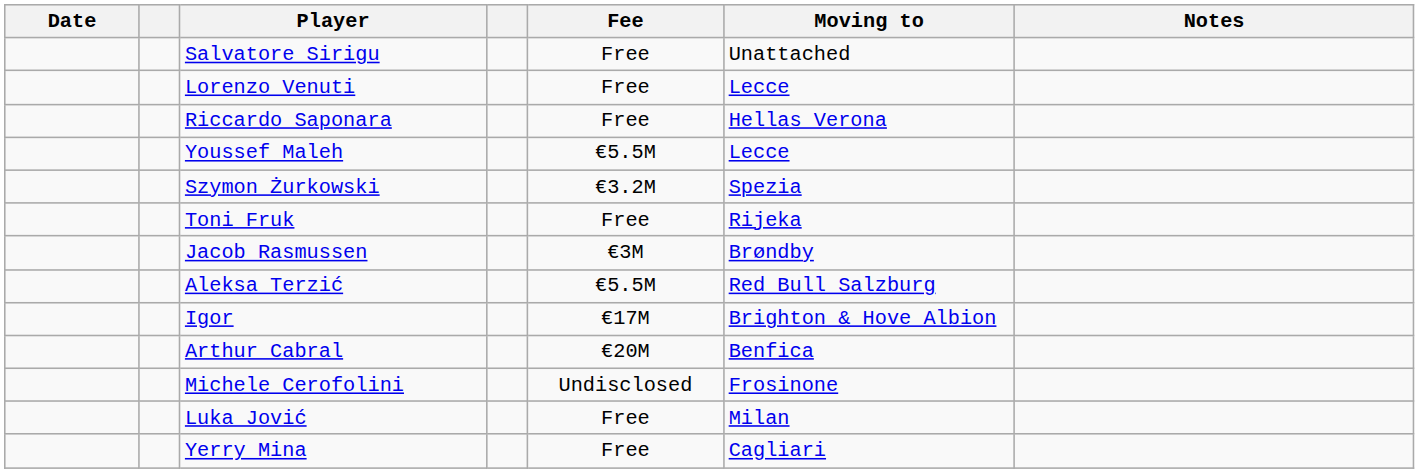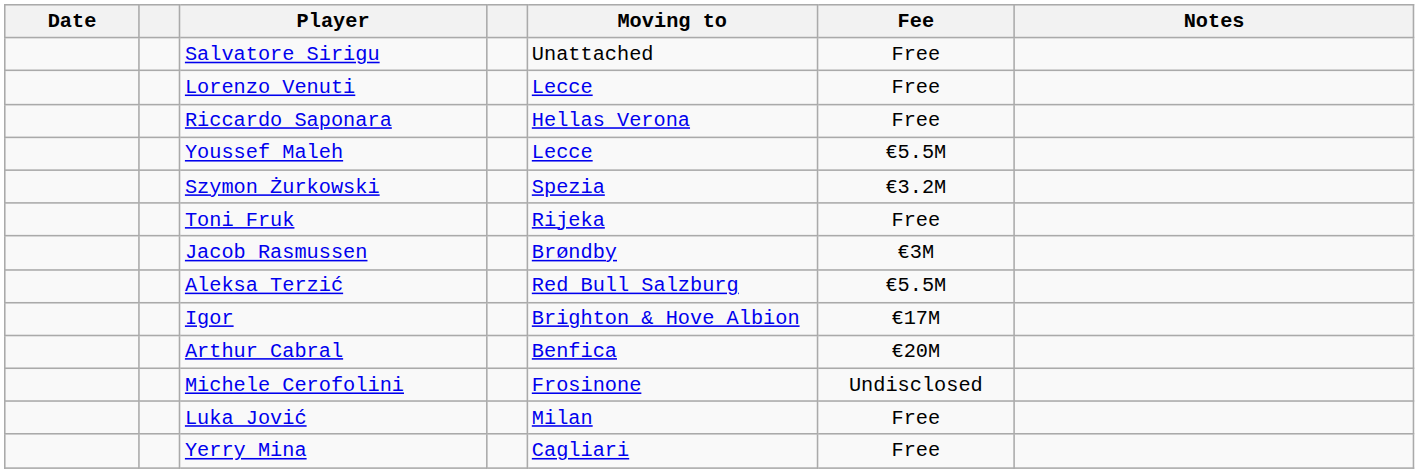columns swapped: Moving to <-> Fee
